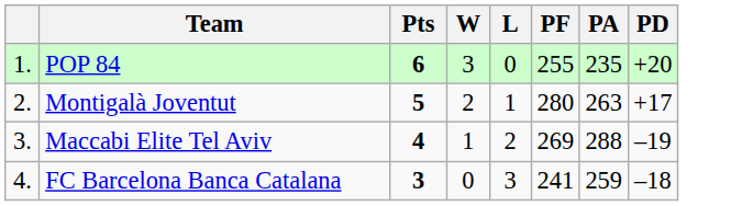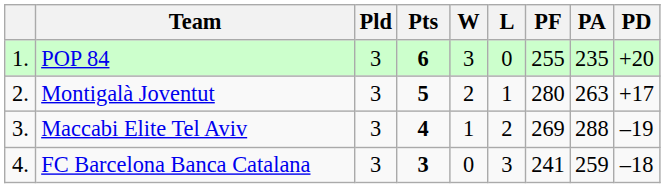+ column: Pld | 3 | 3 | 3 | 3
